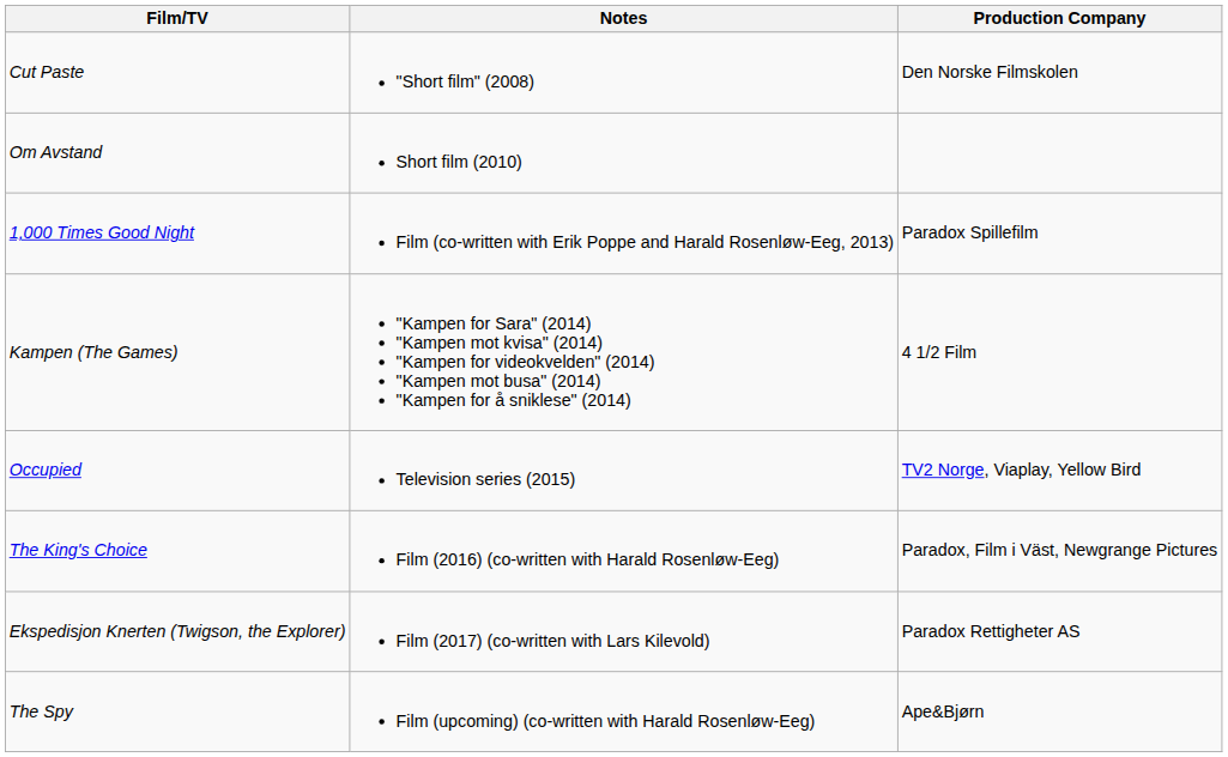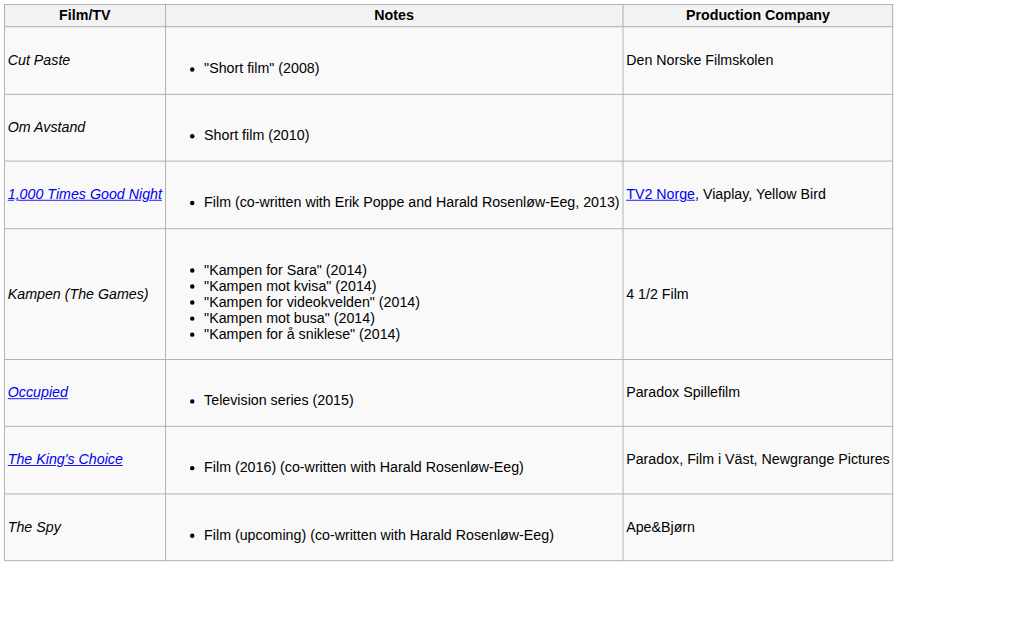1,000 Times Good Night | Production Company: Paradox Spillefilm -> TV2 Norge, Viaplay, Yellow Bird
Occupied | Production Company: TV2 Norge, Viaplay, Yellow Bird -> Paradox Spillefilm
- row: Ekspedisjon Knerten (Twigson, the Explorer) | Film (2017) (co-written with Lars Kilevold) | Paradox Rettigheter AS
